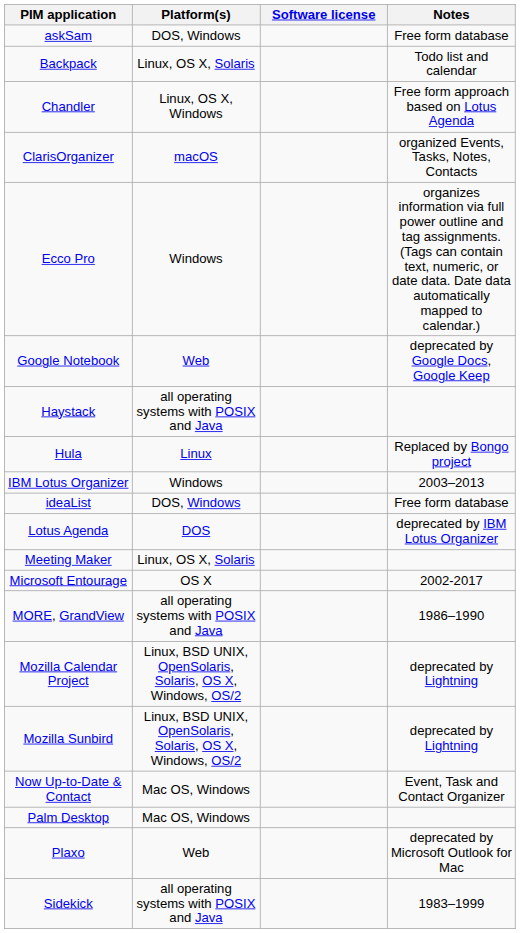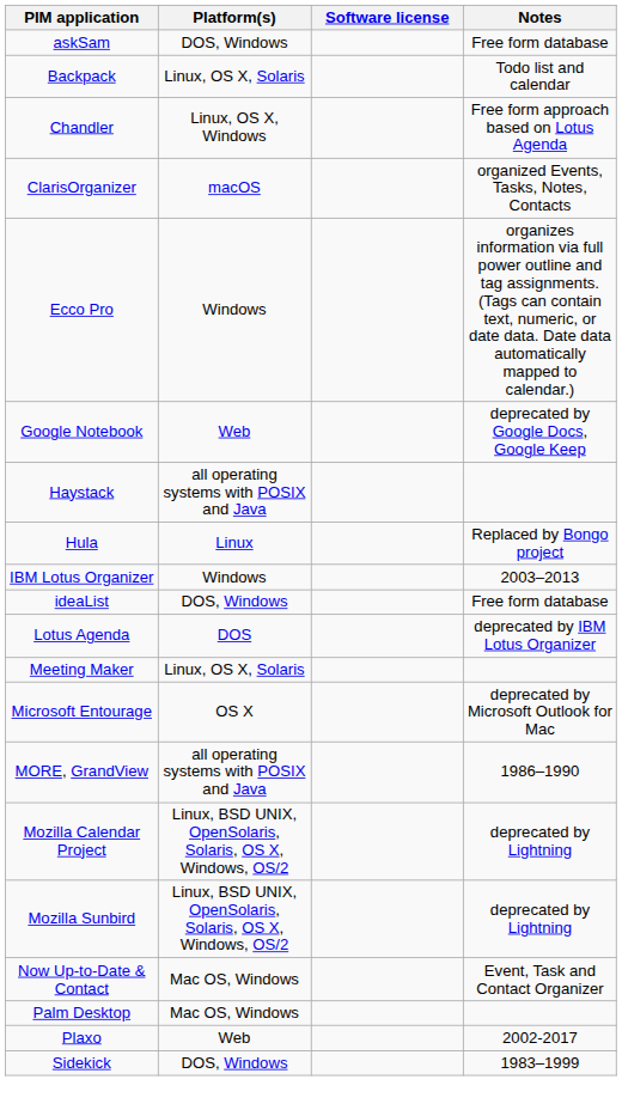Microsoft Entourage | Notes: 2002-2017 -> deprecated by Microsoft Outlook for Mac
Plaxo | Notes: deprecated by Microsoft Outlook for Mac -> 2002-2017
Sidekick | Platform(s): all operating systems with POSIX and Java -> DOS, Windows
